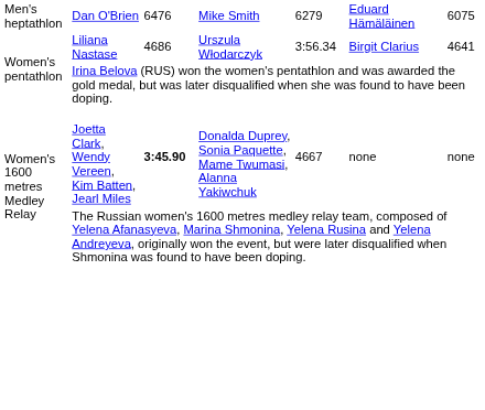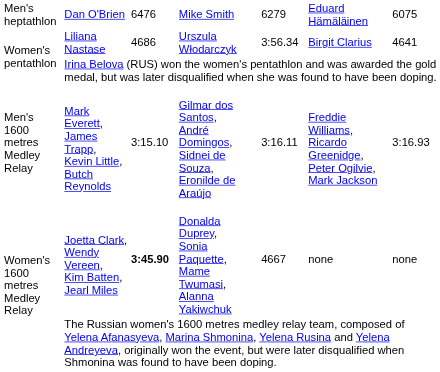+ row: Men's 1600 metres Medley Relay | Mark Everett, James Trapp, Kevin Little, Butch Reynolds | 3:15.10 | Gilmar dos Santos, André Domingos, Sidnei de Souza, Eronilde de Araújo | 3:16.11 | Freddie Williams, Ricardo Greenidge, Peter Ogilvie, Mark Jackson | 3:16.93
